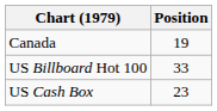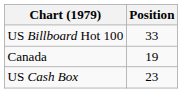rows swapped: Canada <-> US Billboard Hot 100
